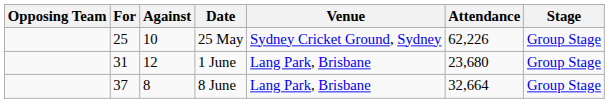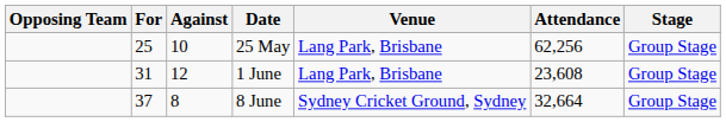25 May | Venue: Sydney Cricket Ground, Sydney -> Lang Park, Brisbane
25 May | Attendance: 62,226 -> 62,256
1 June | Attendance: 23,680 -> 23,608
8 June | Venue: Lang Park, Brisbane -> Sydney Cricket Ground, Sydney
